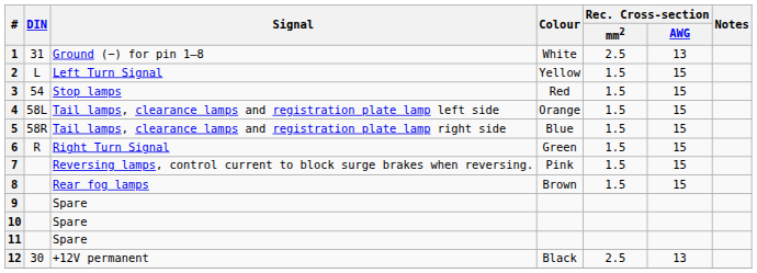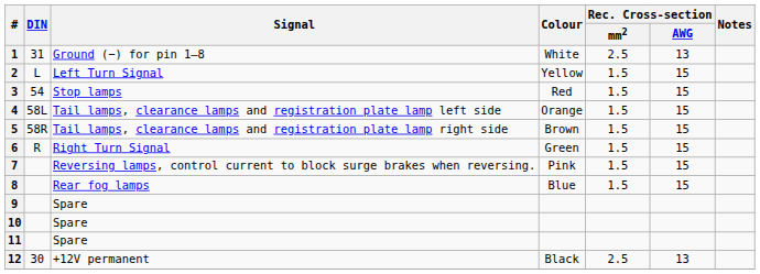5 | Colour: Blue -> Brown
8 | Colour: Brown -> Blue
